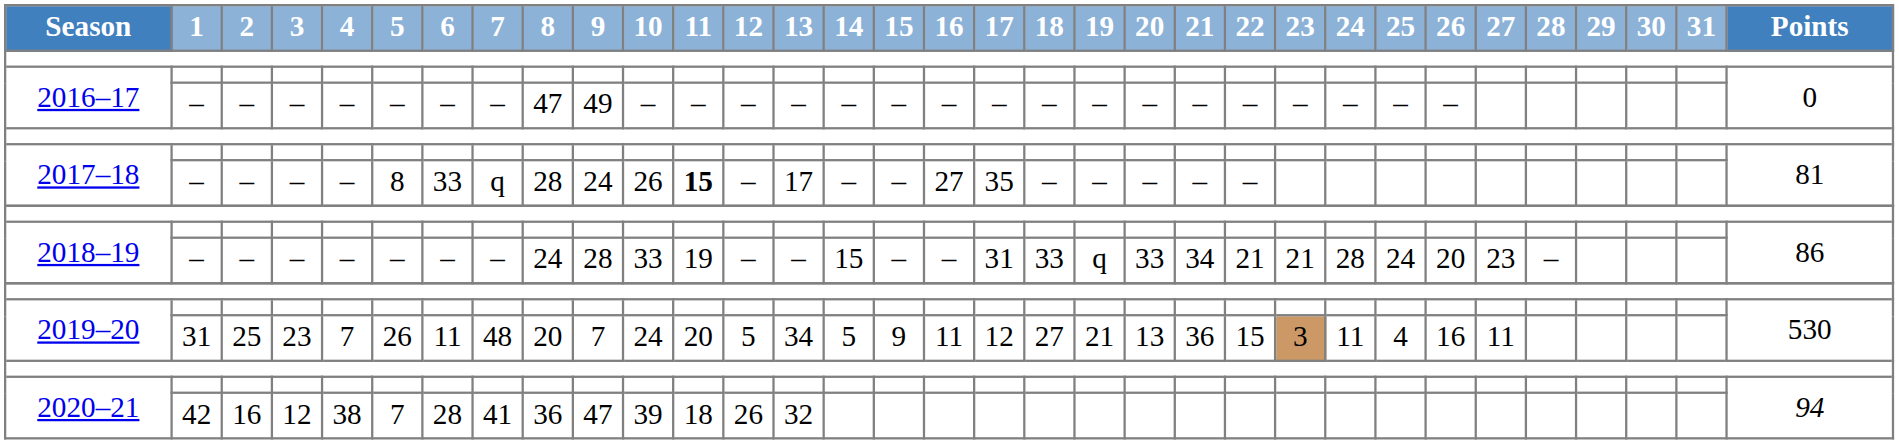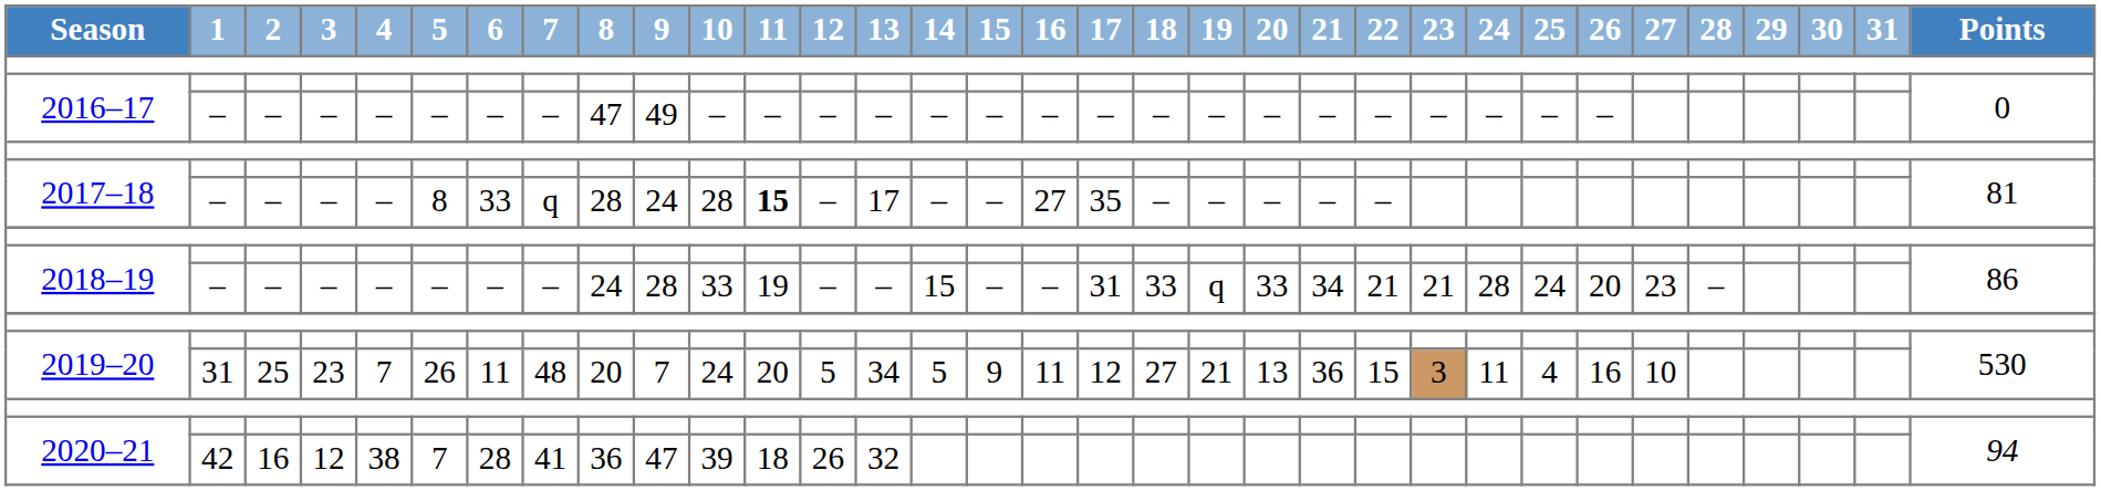2017–18 / – | 10: 26 -> 28
2019–20 / 31 | 27: 11 -> 10
